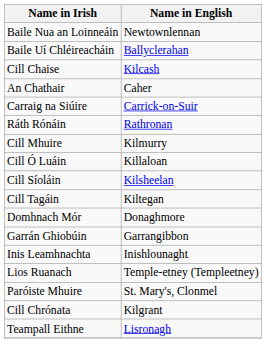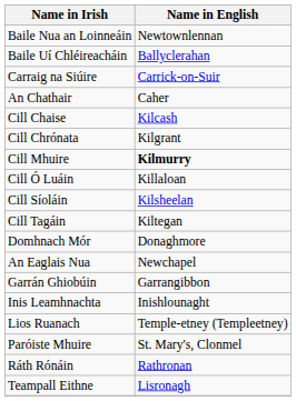rows swapped: Carraig na Siúire <-> Cill Chaise
rows swapped: Cill Chrónata <-> Ráth Rónáin
Cill Mhuire | Name in English: normal -> bold
+ row: An Eaglais Nua | Newchapel
